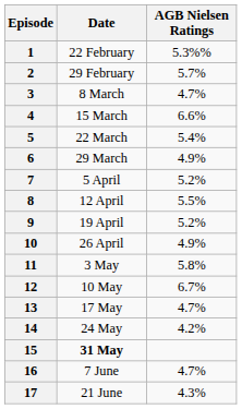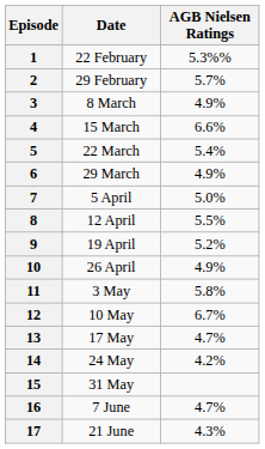3 | AGB Nielsen Ratings: 4.7% -> 4.9%
7 | AGB Nielsen Ratings: 5.2% -> 5.0%
15 | Date: bold -> normal
